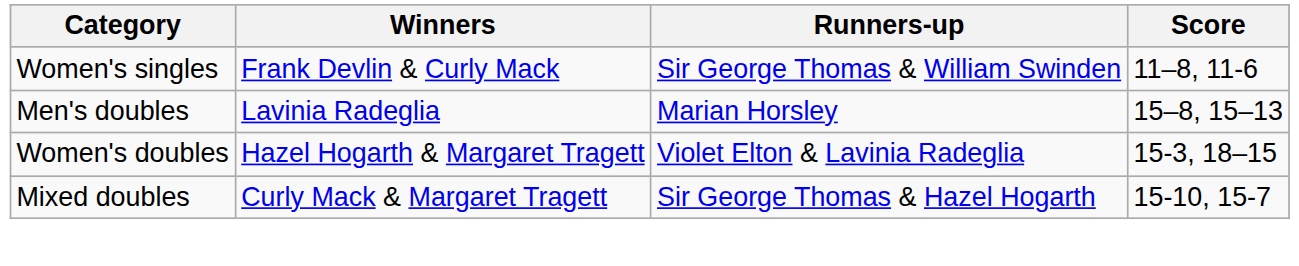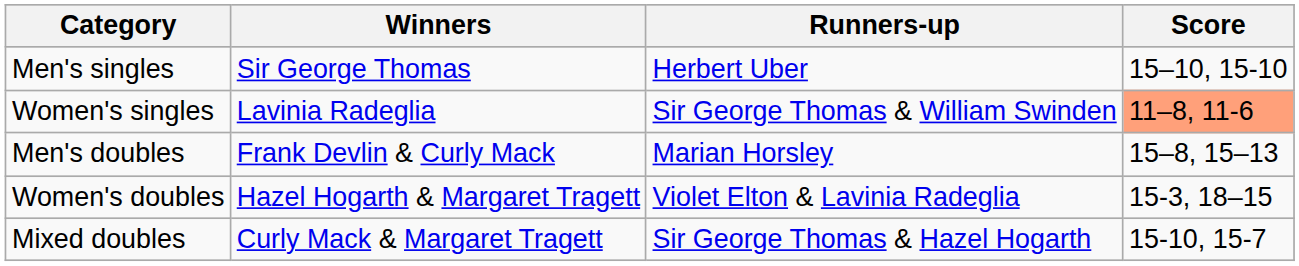+ row: Men's singles | Sir George Thomas | Herbert Uber | 15–10, 15-10
Women's singles | Winners: Frank Devlin & Curly Mack -> Lavinia Radeglia
Women's singles | Score: no background -> lightsalmon background
Men's doubles | Winners: Lavinia Radeglia -> Frank Devlin & Curly Mack
